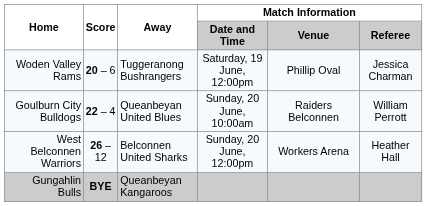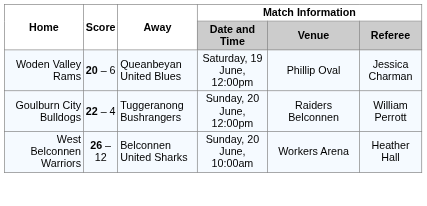Woden Valley Rams | Away: Tuggeranong Bushrangers -> Queanbeyan United Blues
Goulburn City Bulldogs | Away: Queanbeyan United Blues -> Tuggeranong Bushrangers
Goulburn City Bulldogs | Match Information / Date and Time: Sunday, 20 June, 10:00am -> Sunday, 20 June, 12:00pm
West Belconnen Warriors | Match Information / Date and Time: Sunday, 20 June, 12:00pm -> Sunday, 20 June, 10:00am
- row: Gungahlin Bulls | BYE | Queanbeyan Kangaroos
